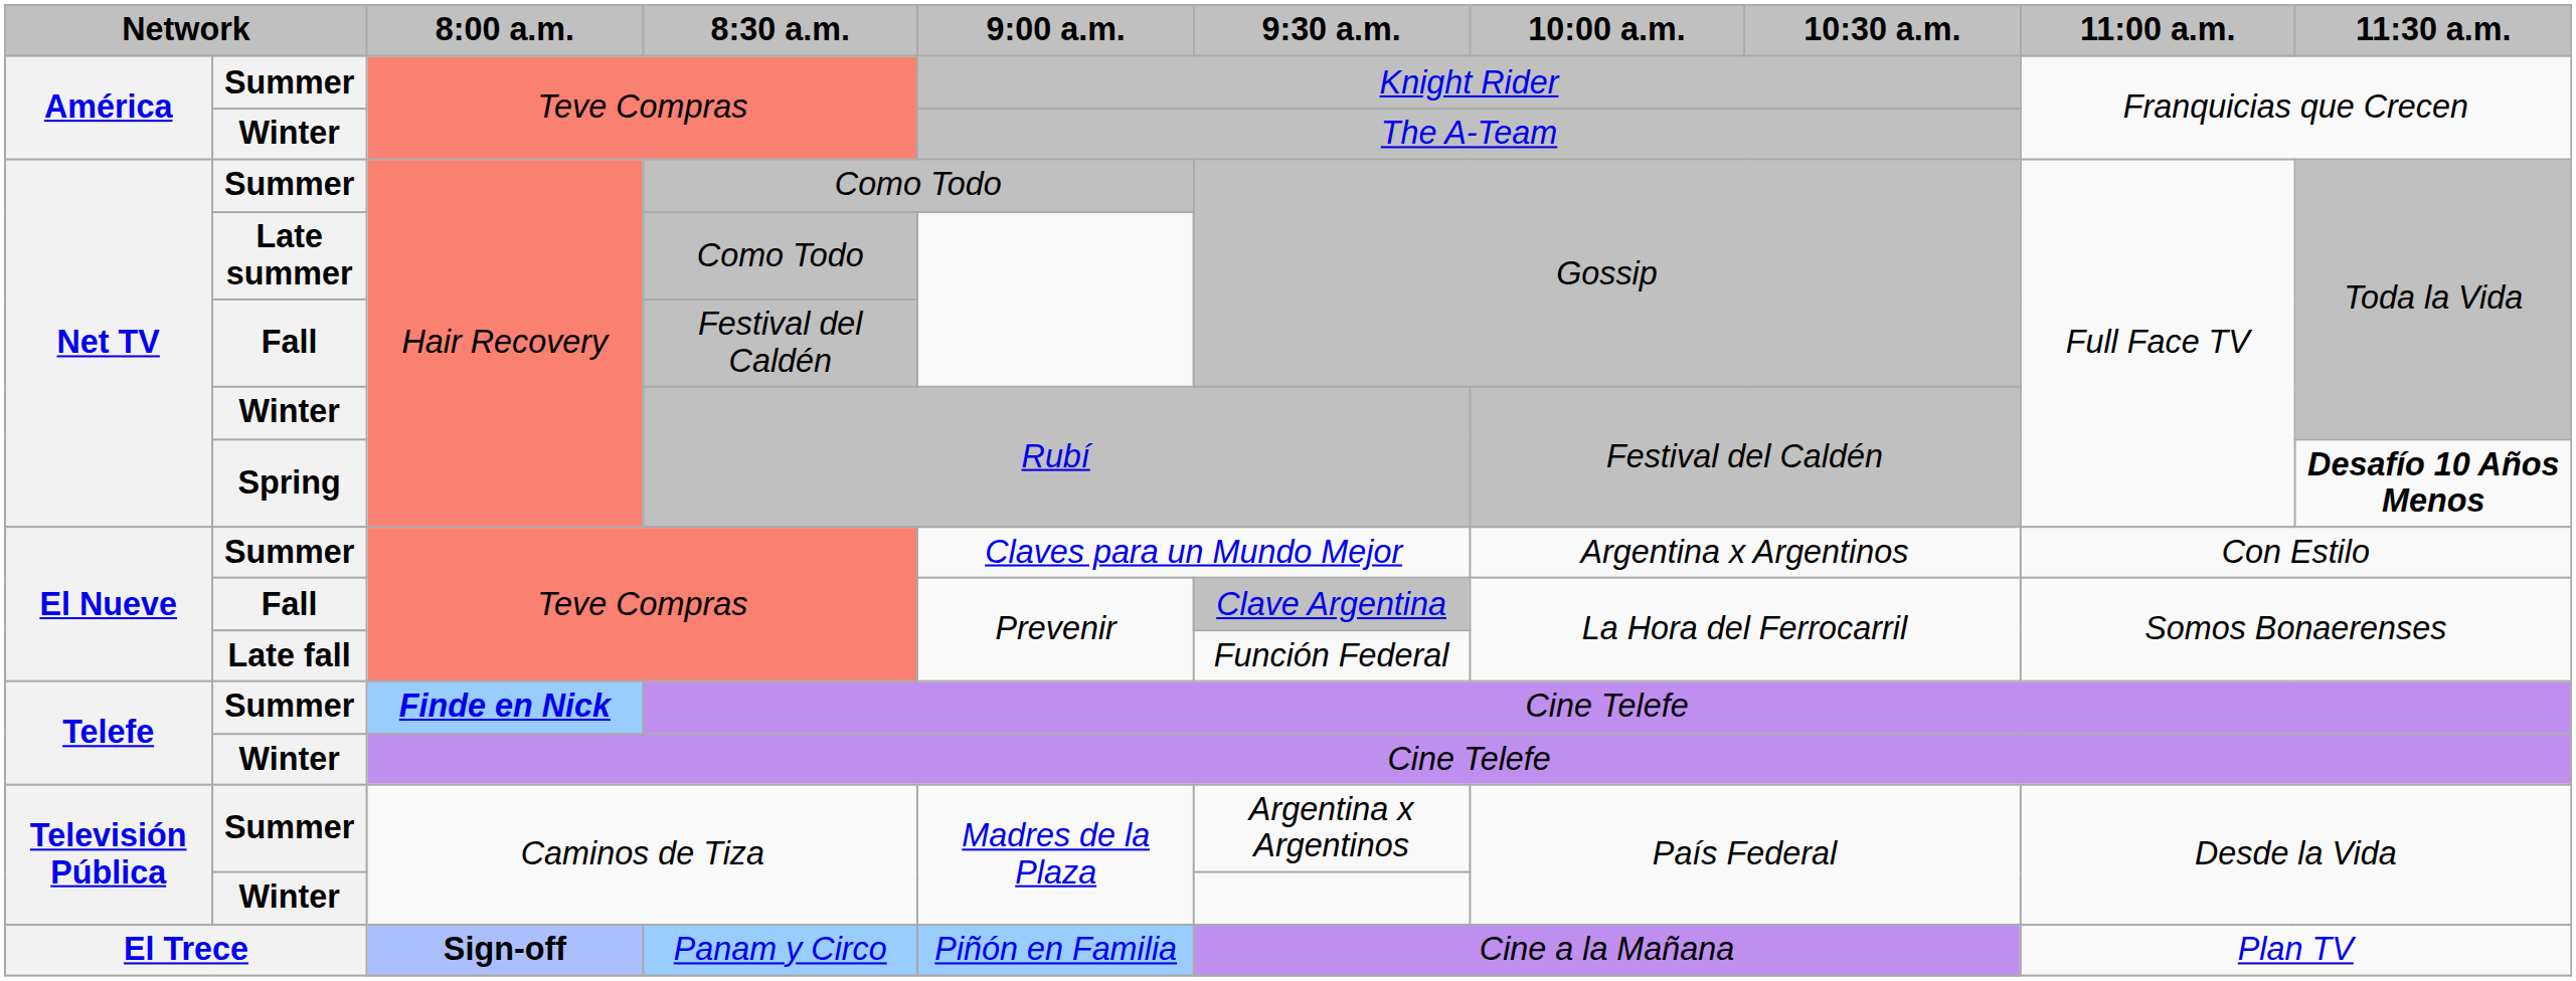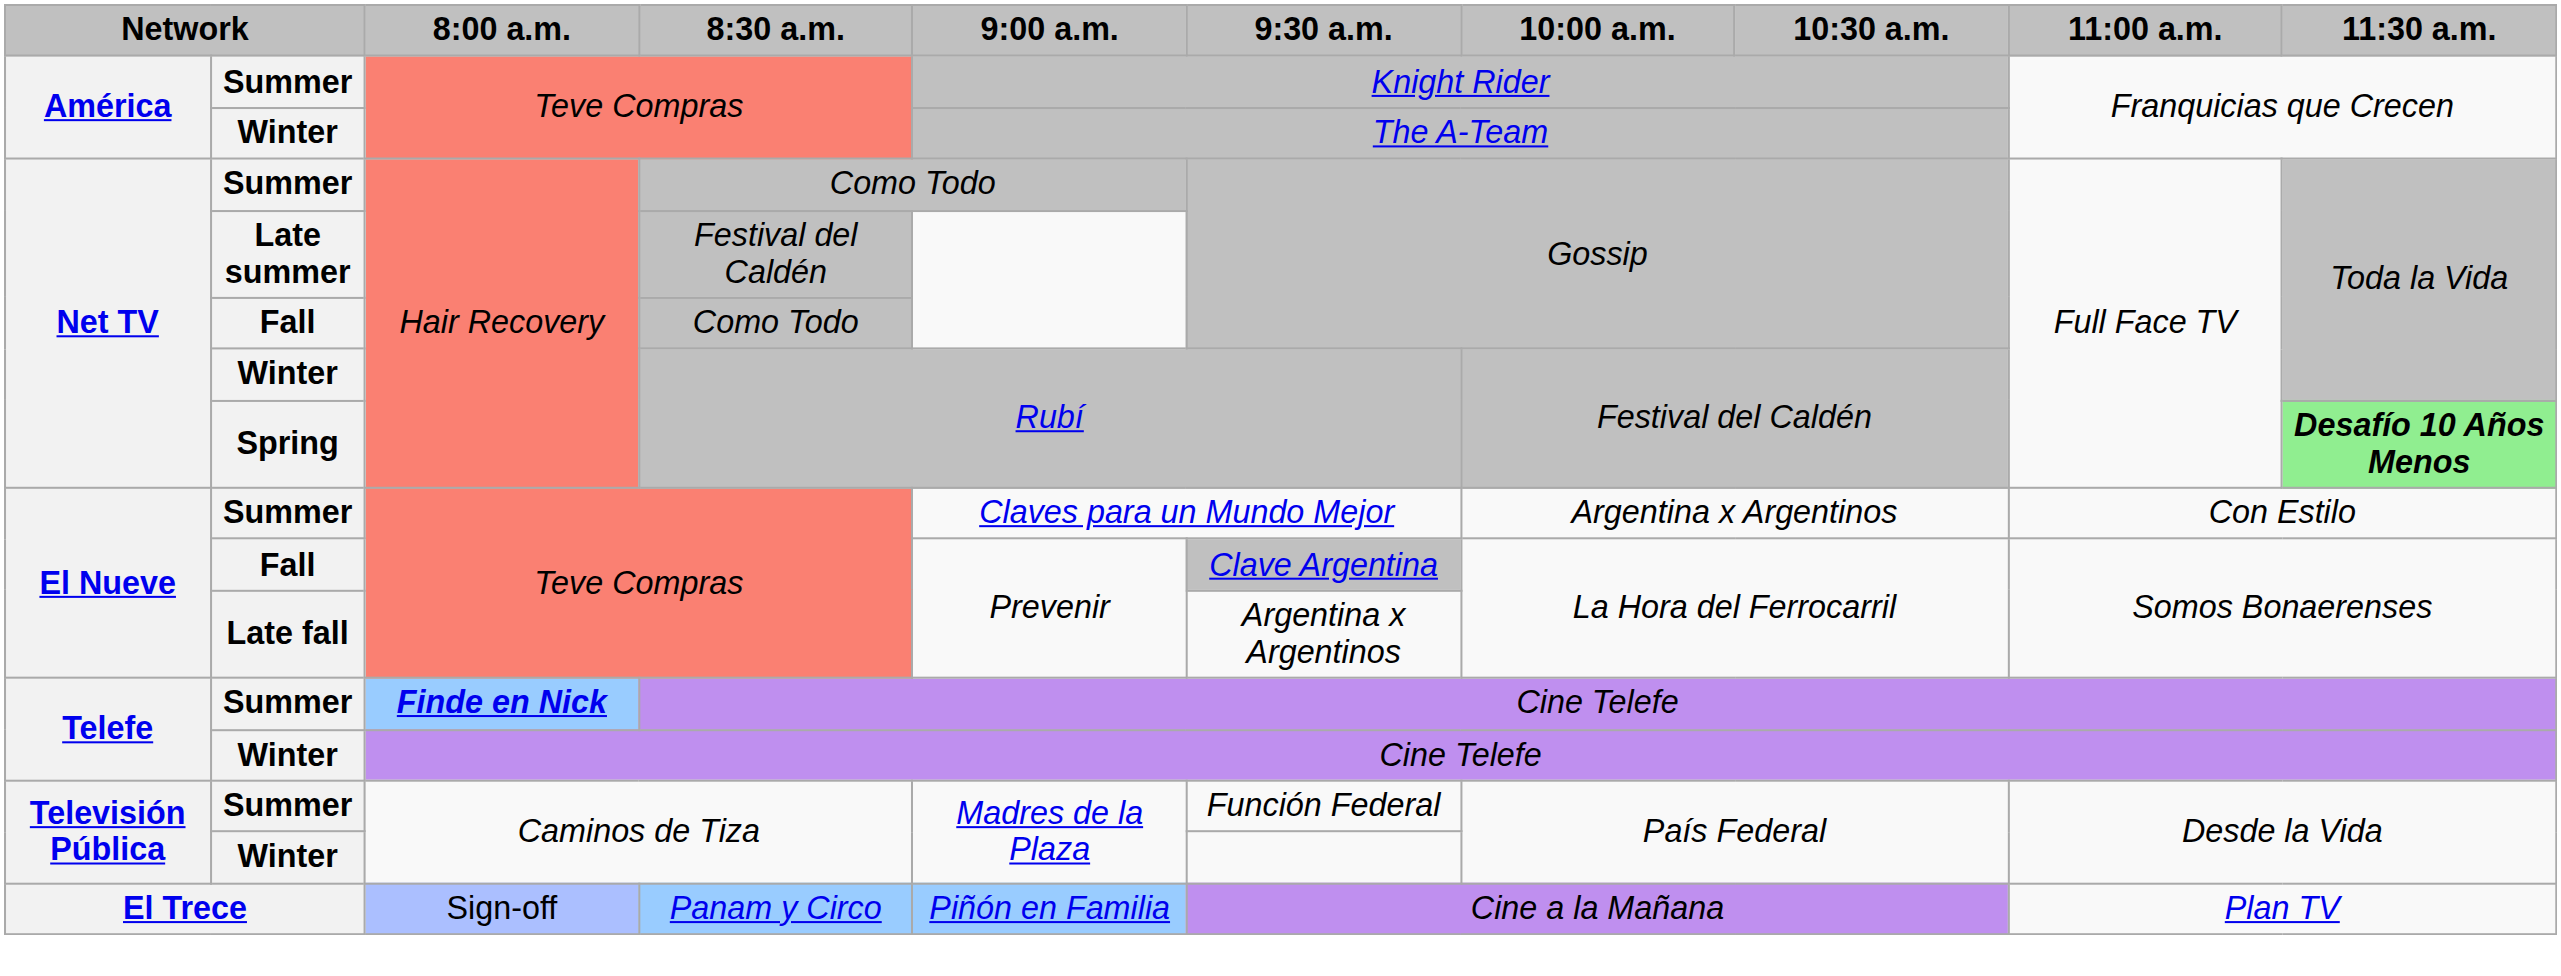Late summer | 8:30 a.m.: Como Todo -> Festival del Caldén
Net TV / Fall | 8:30 a.m.: Festival del Caldén -> Como Todo
Spring | 11:30 a.m.: no background -> lightgreen background
Late fall | 9:30 a.m.: Función Federal -> Argentina x Argentinos
Televisión Pública / Summer | 9:30 a.m.: Argentina x Argentinos -> Función Federal
El Trece | 8:00 a.m.: bold -> normal
